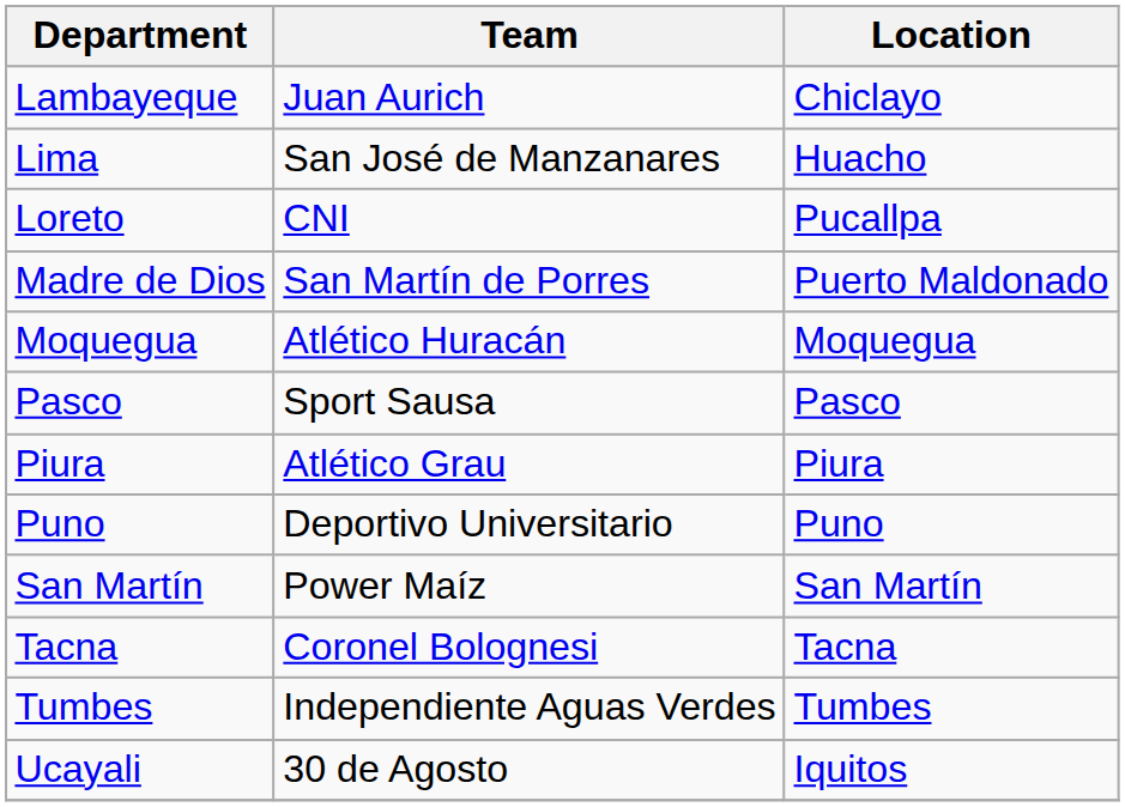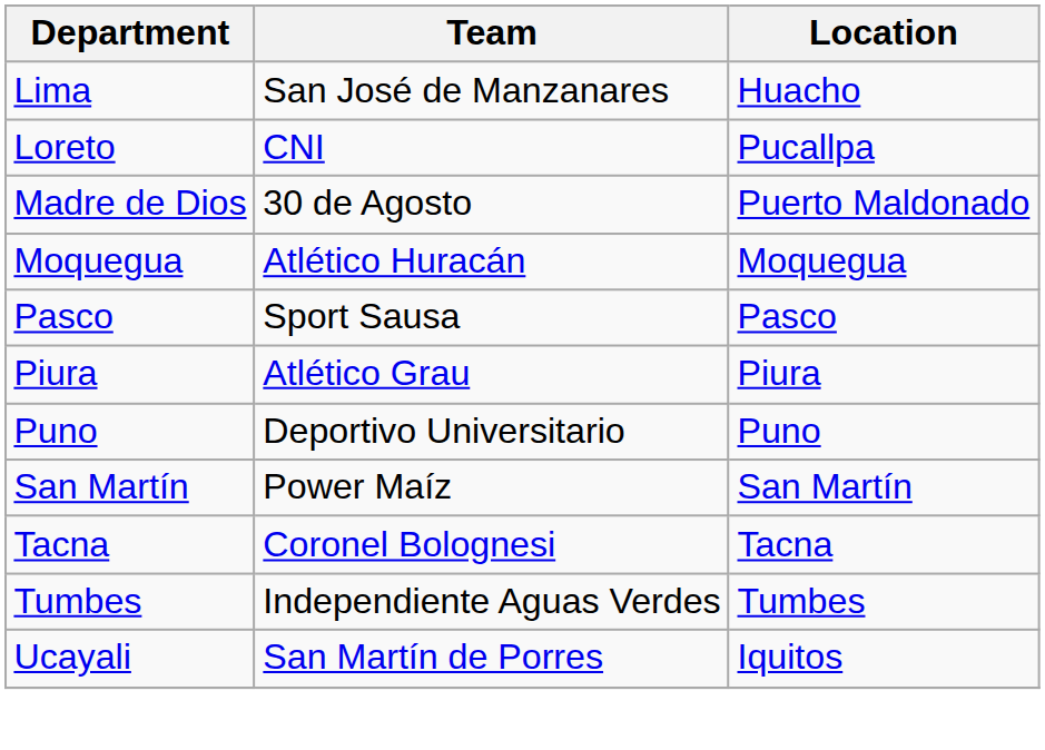- row: Lambayeque | Juan Aurich | Chiclayo
Madre de Dios | Team: San Martín de Porres -> 30 de Agosto
Ucayali | Team: 30 de Agosto -> San Martín de Porres
